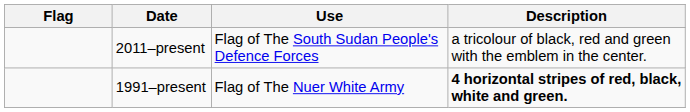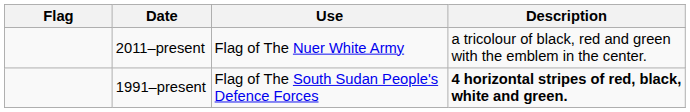2011–present | Use: Flag of The South Sudan People's Defence Forces -> Flag of The Nuer White Army
1991–present | Use: Flag of The Nuer White Army -> Flag of The South Sudan People's Defence Forces
